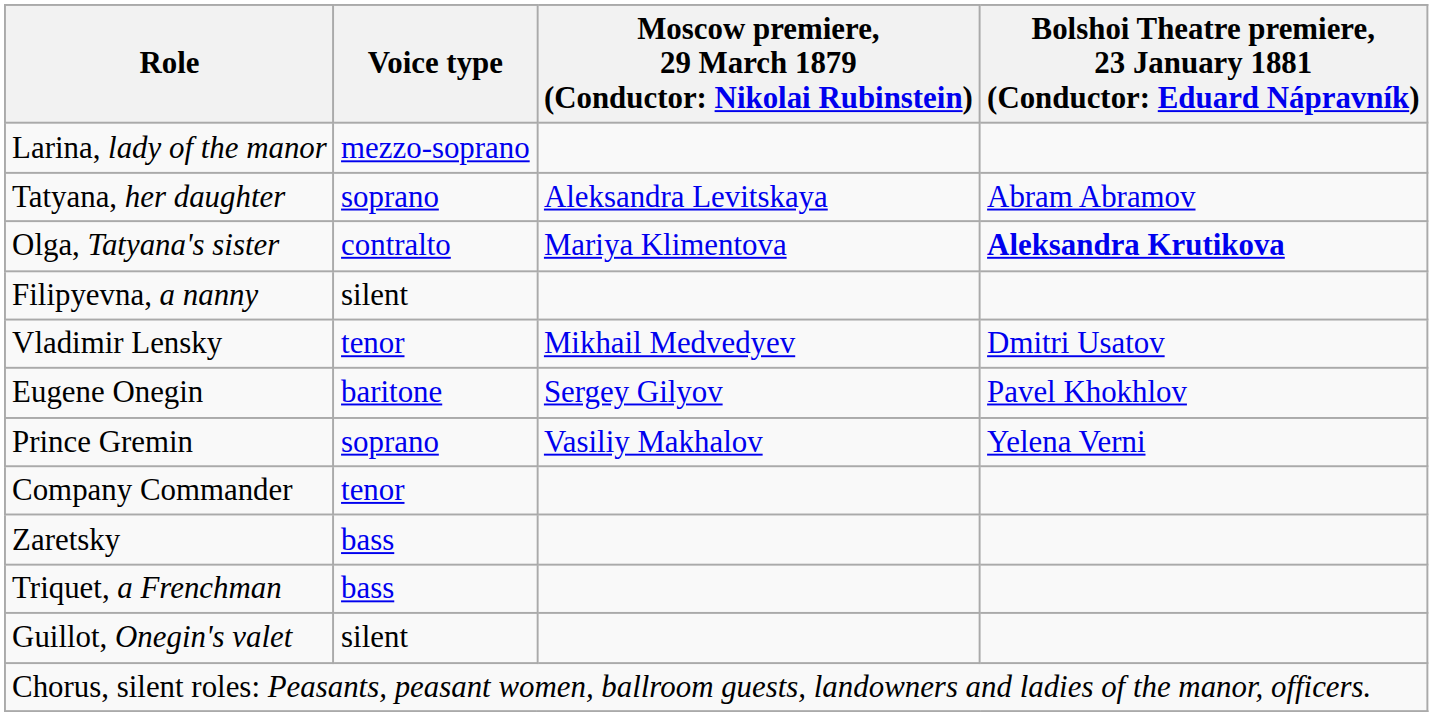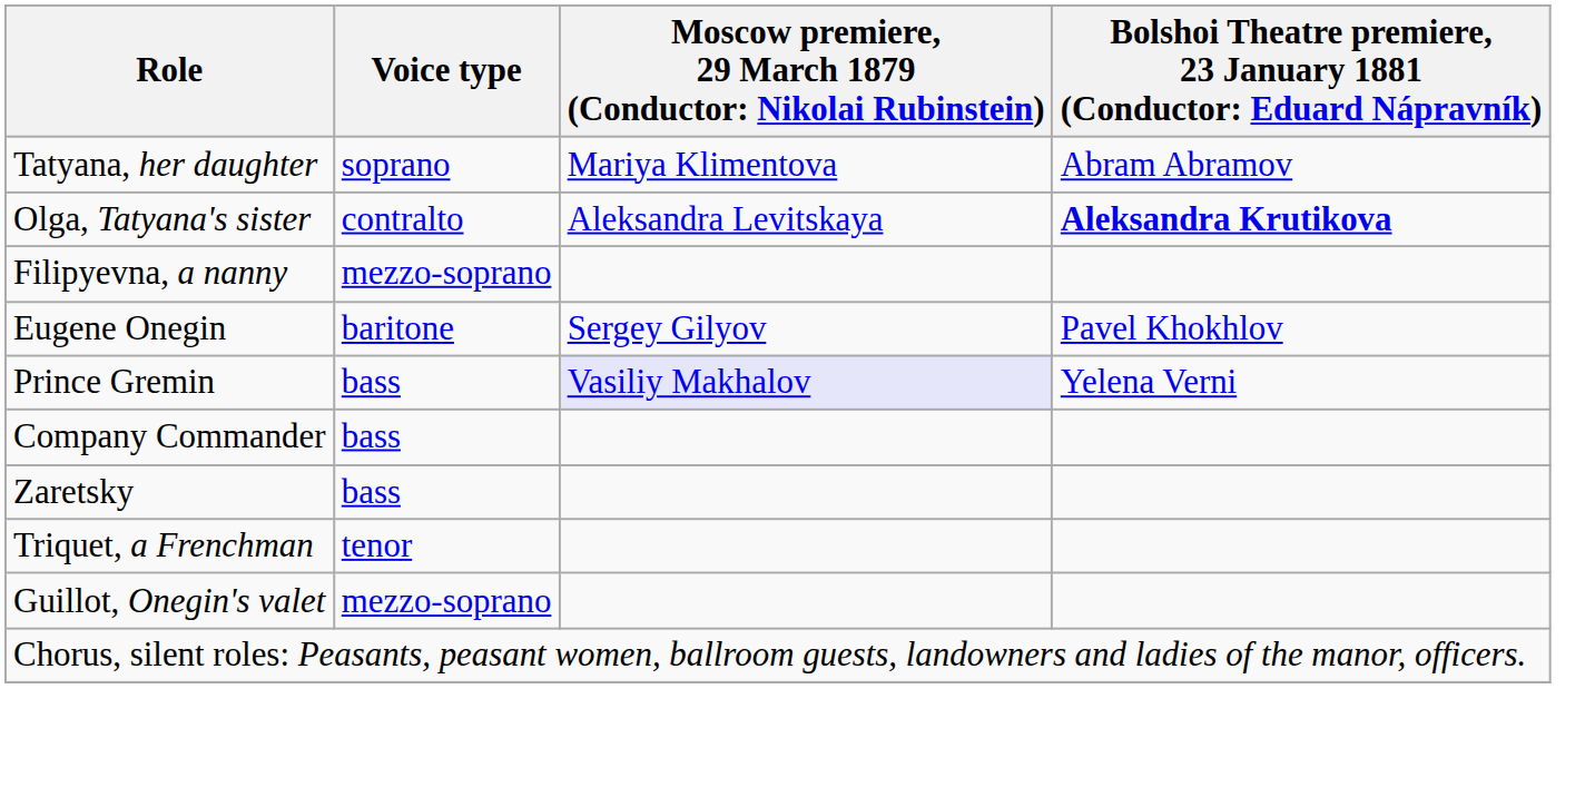- row: Larina, lady of the manor | mezzo-soprano
Tatyana, her daughter | column 3: Aleksandra Levitskaya -> Mariya Klimentova
Olga, Tatyana's sister | column 3: Mariya Klimentova -> Aleksandra Levitskaya
Filipyevna, a nanny | Voice type: silent -> mezzo-soprano
- row: Vladimir Lensky | tenor | Mikhail Medvedyev | Dmitri Usatov
Prince Gremin | Voice type: soprano -> bass
Prince Gremin | column 3: no background -> lavender background
Company Commander | Voice type: tenor -> bass
Triquet, a Frenchman | Voice type: bass -> tenor
Guillot, Onegin's valet | Voice type: silent -> mezzo-soprano
